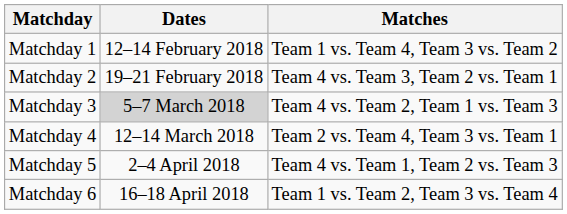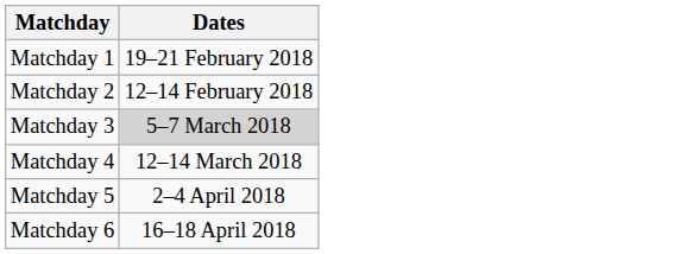- column: Matches | Team 1 vs. Team 4, Team 3 vs. Team 2 | Team 4 vs. Team 3, Team 2 vs. Team 1 | Team 4 vs. Team 2, Team 1 vs. Team 3 | Team 2 vs. Team 4, Team 3 vs. Team 1 | Team 4 vs. Team 1, Team 2 vs. Team 3 | Team 1 vs. Team 2, Team 3 vs. Team 4
Matchday 1 | Dates: 12–14 February 2018 -> 19–21 February 2018
Matchday 2 | Dates: 19–21 February 2018 -> 12–14 February 2018
